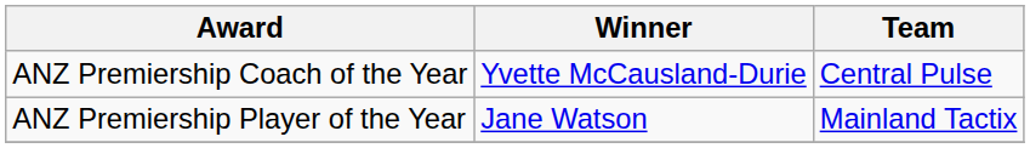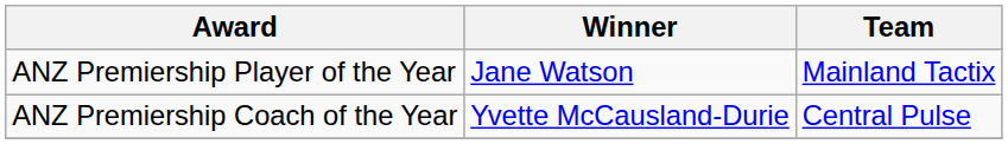rows swapped: ANZ Premiership Player of the Year <-> ANZ Premiership Coach of the Year
